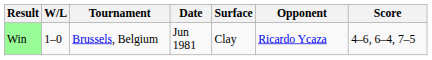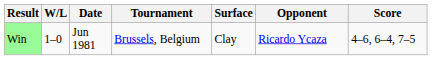columns swapped: Date <-> Tournament
